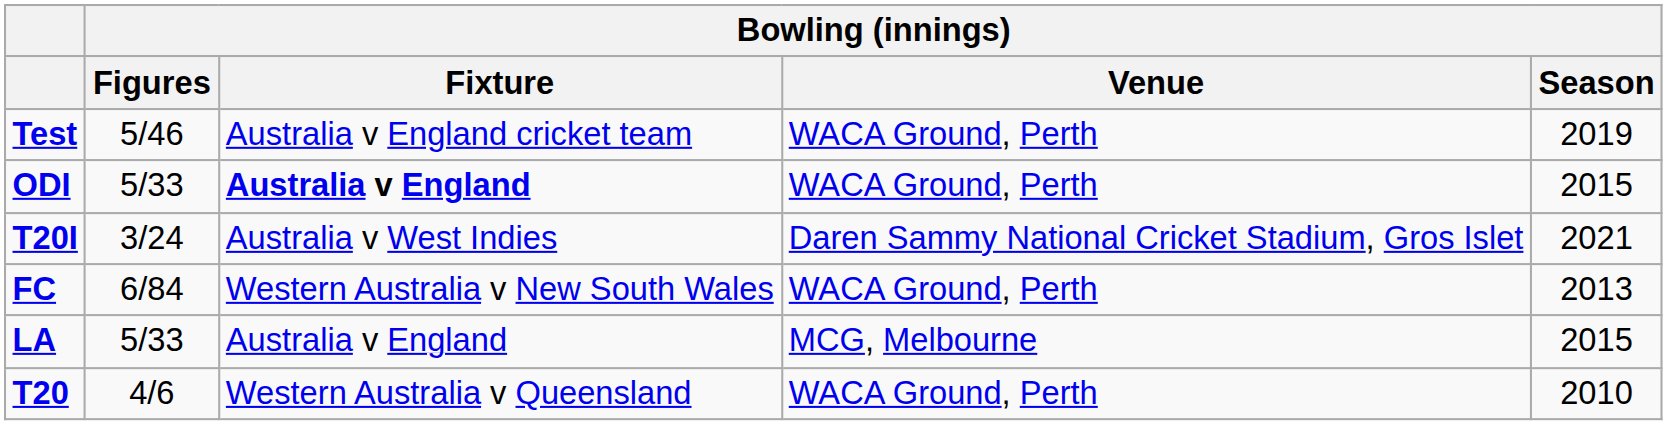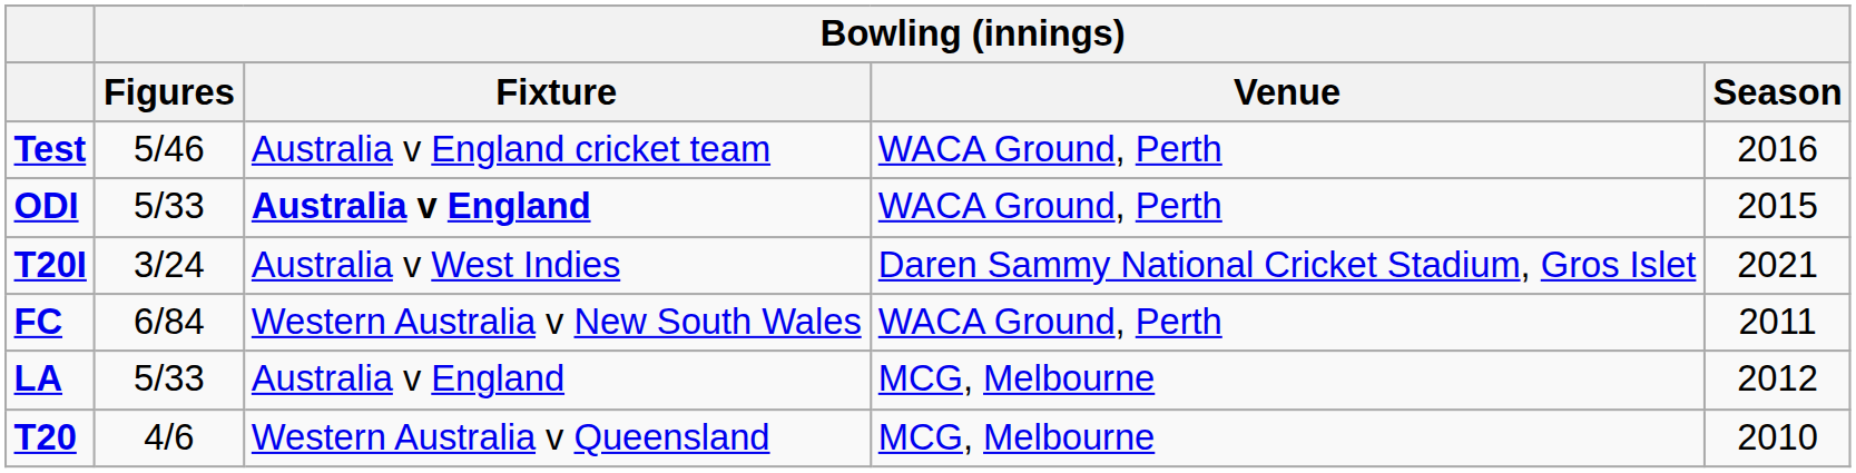Test | Bowling (innings) / Season: 2019 -> 2016
FC | Bowling (innings) / Season: 2013 -> 2011
LA | Bowling (innings) / Season: 2015 -> 2012
T20 | Bowling (innings) / Venue: WACA Ground, Perth -> MCG, Melbourne
